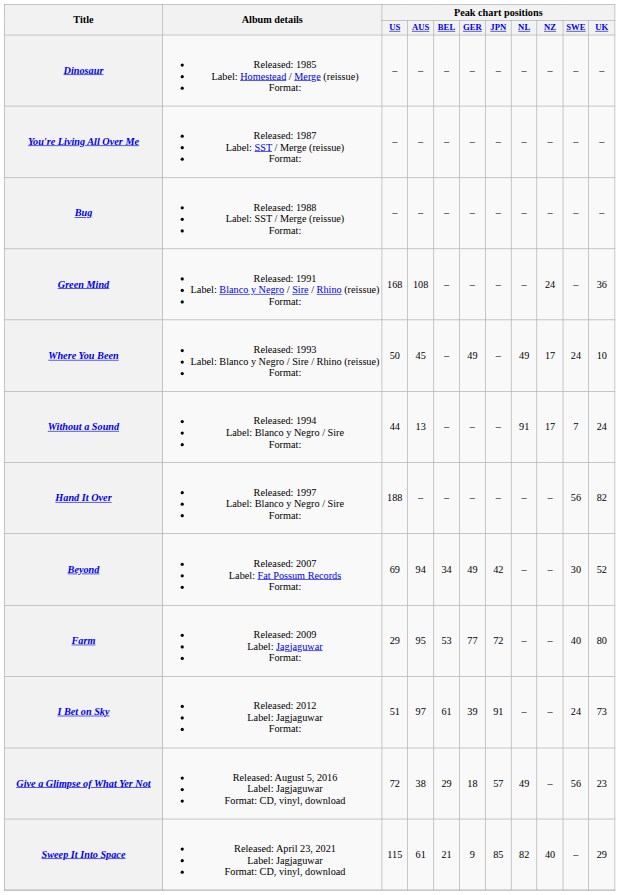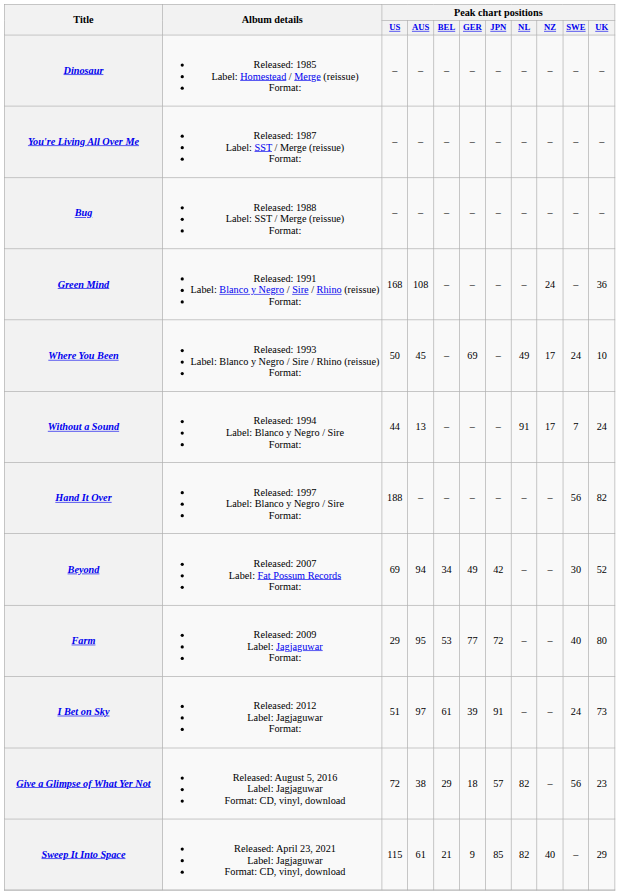Where You Been | Peak chart positions / GER: 49 -> 69
Give a Glimpse of What Yer Not | Peak chart positions / NL: 49 -> 82
